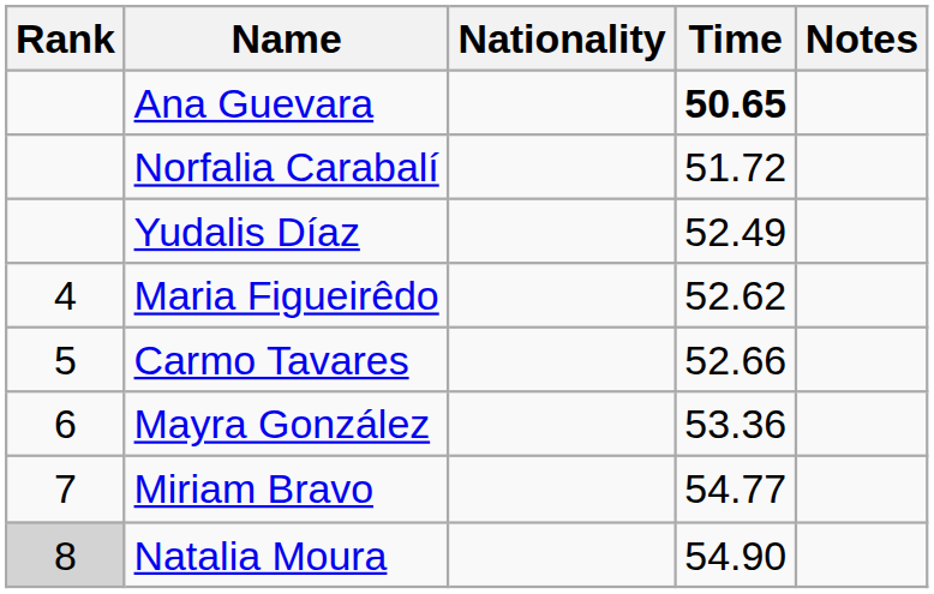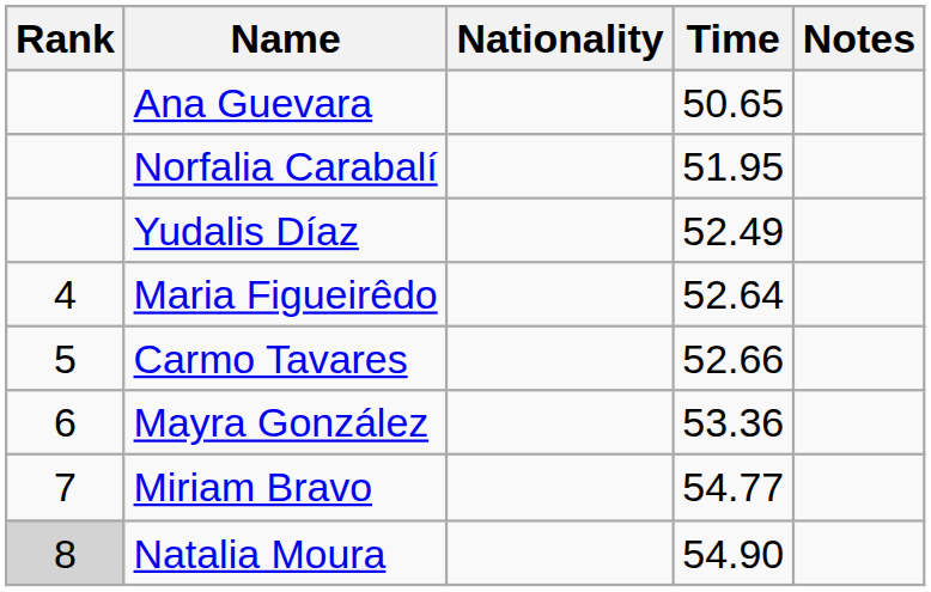Ana Guevara | Time: bold -> normal
Norfalia Carabalí | Time: 51.72 -> 51.95
Maria Figueirêdo | Time: 52.62 -> 52.64
